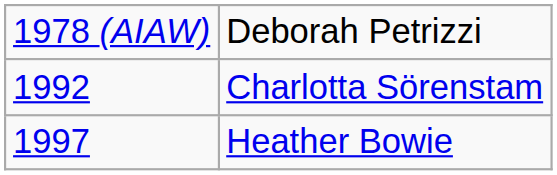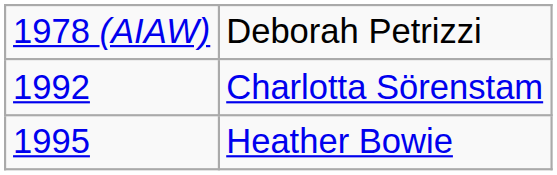Heather Bowie | column 1: 1997 -> 1995
